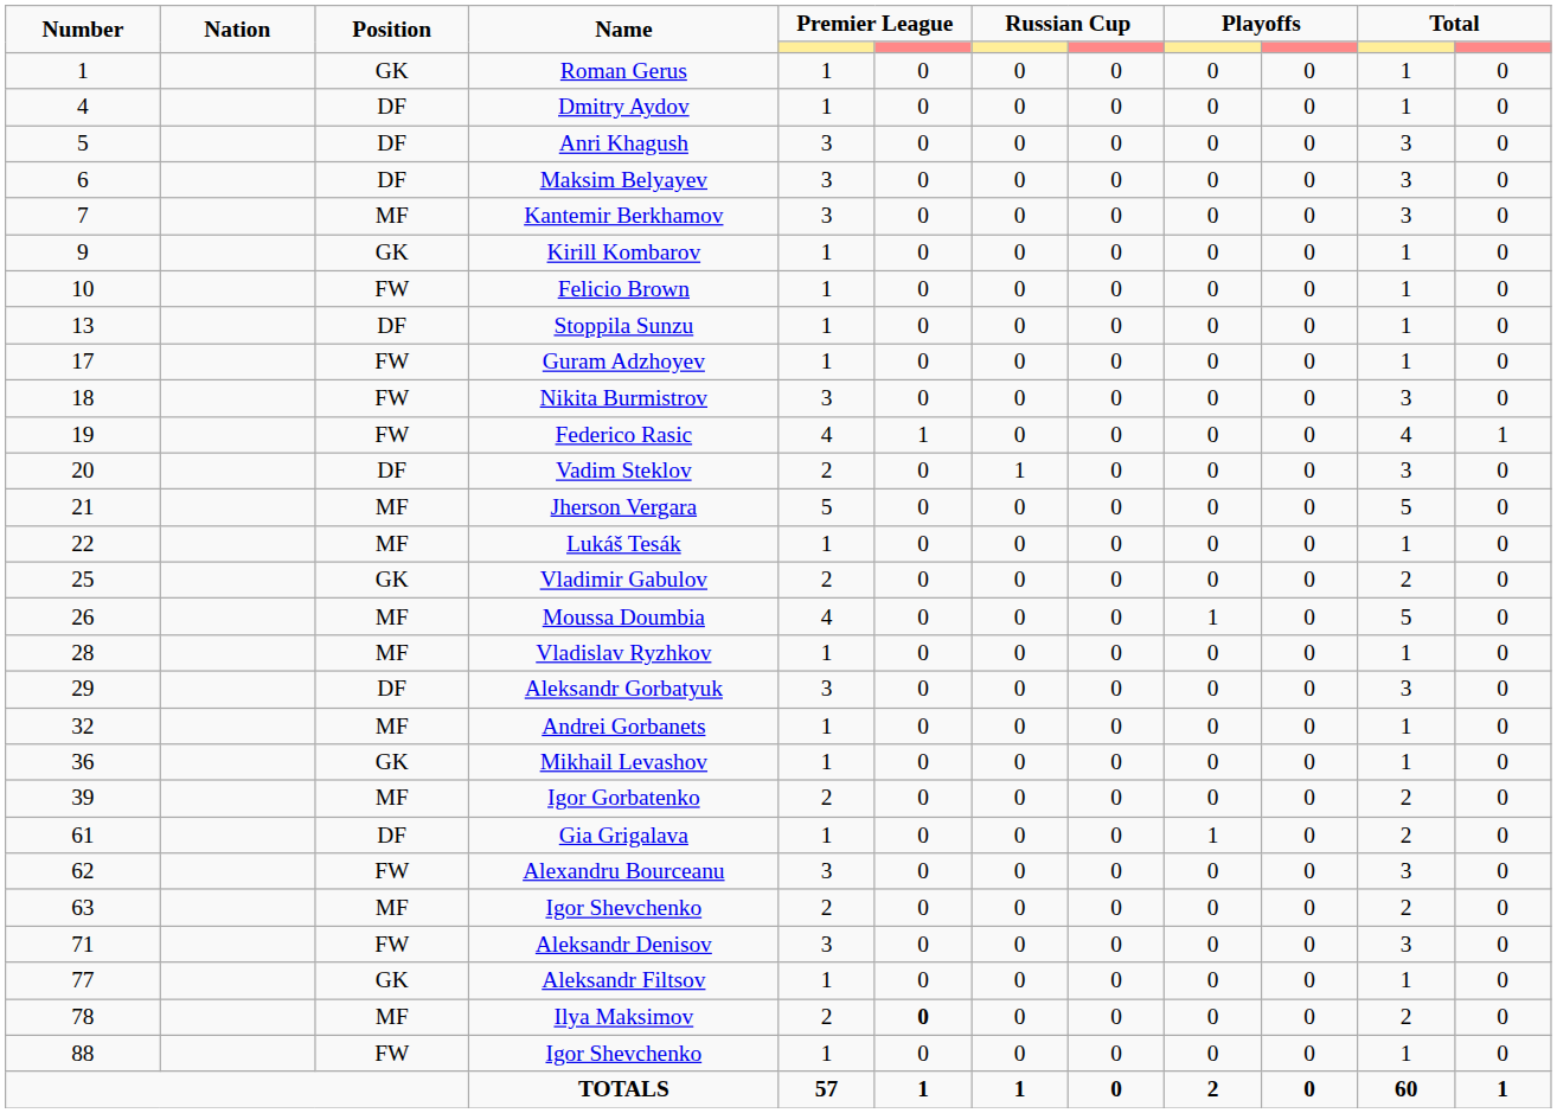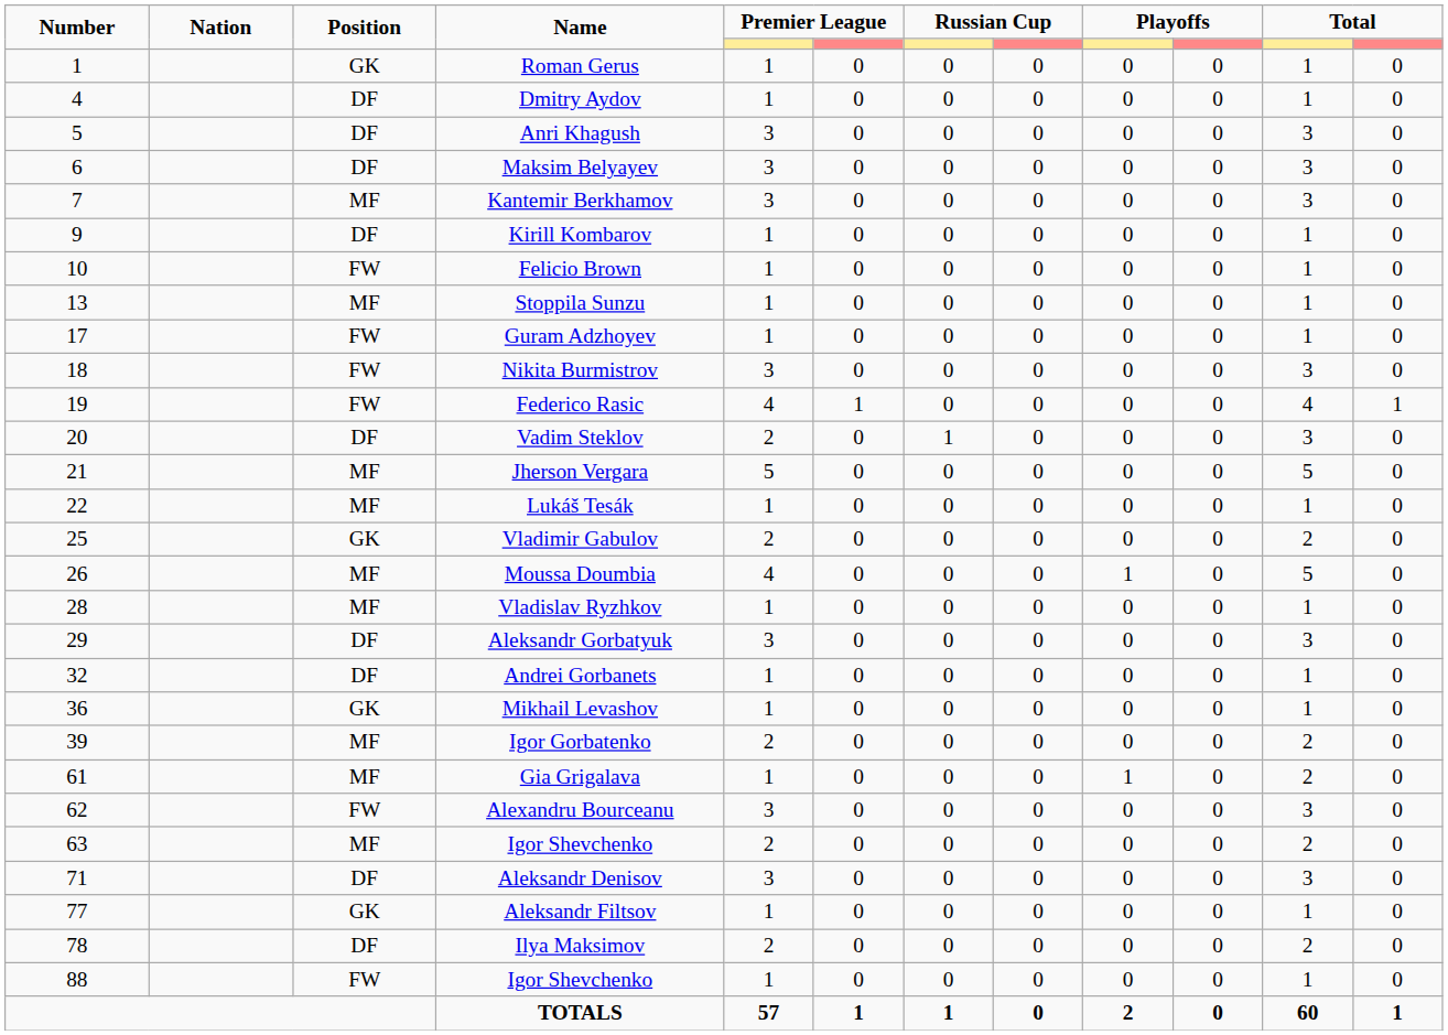Kirill Kombarov | Position: GK -> DF
Stoppila Sunzu | Position: DF -> MF
Andrei Gorbanets | Position: MF -> DF
Gia Grigalava | Position: DF -> MF
Aleksandr Denisov | Position: FW -> DF
Ilya Maksimov | Position: MF -> DF
Ilya Maksimov | column 6: bold -> normal
